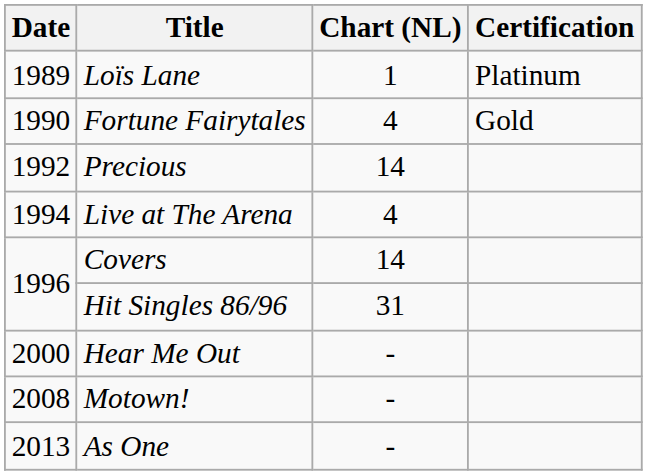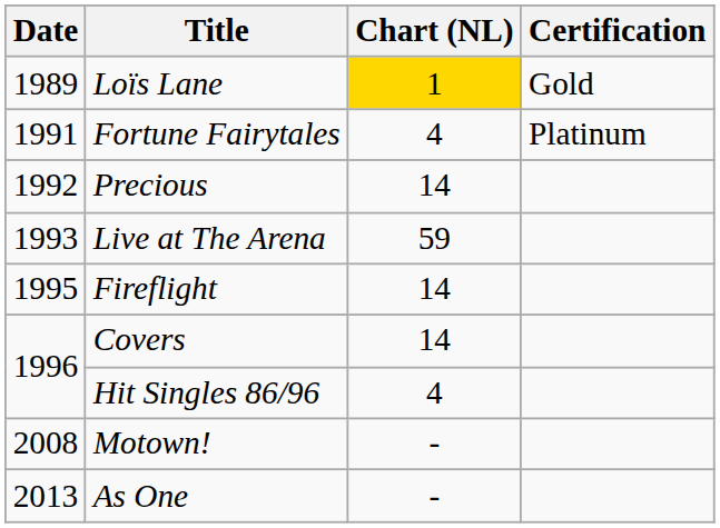Loïs Lane | Chart (NL): no background -> gold background
Loïs Lane | Certification: Platinum -> Gold
Fortune Fairytales | Date: 1990 -> 1991
Fortune Fairytales | Certification: Gold -> Platinum
Live at The Arena | Date: 1994 -> 1993
Live at The Arena | Chart (NL): 4 -> 59
+ row: 1995 | Fireflight | 14
Hit Singles 86/96 | Chart (NL): 31 -> 4
- row: 2000 | Hear Me Out | -
